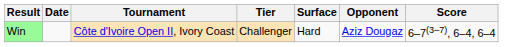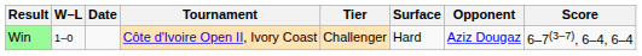+ column: W–L | 1–0
